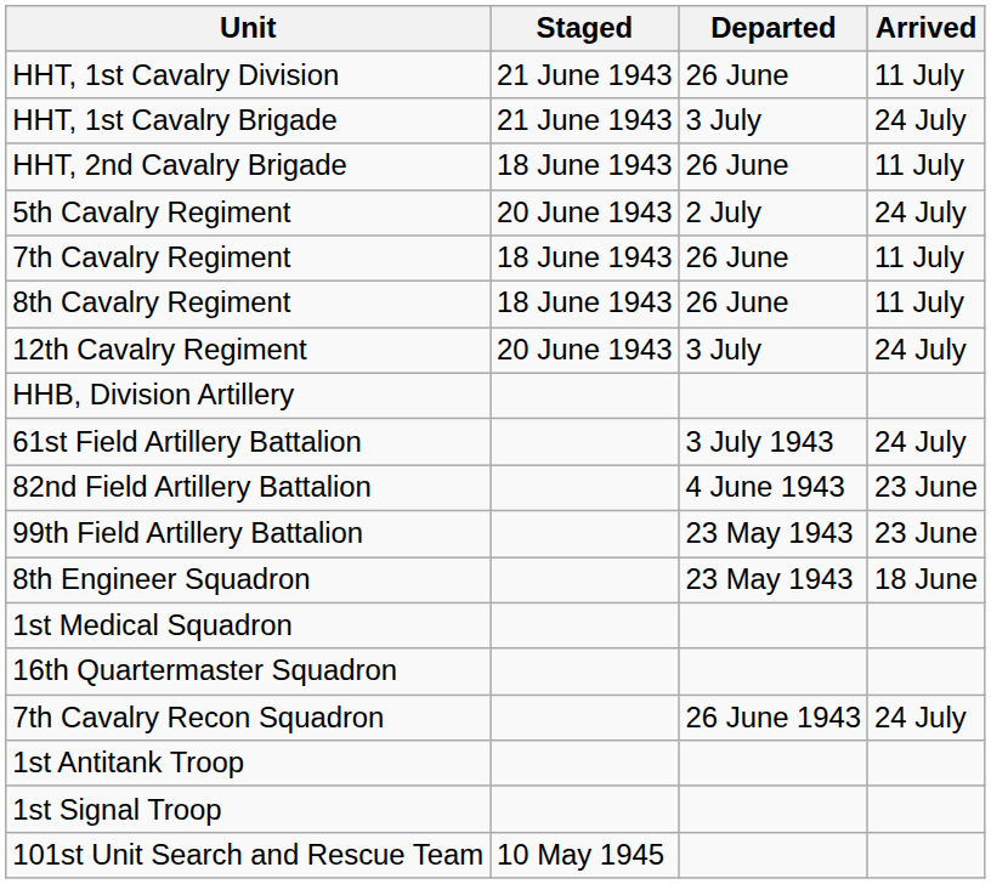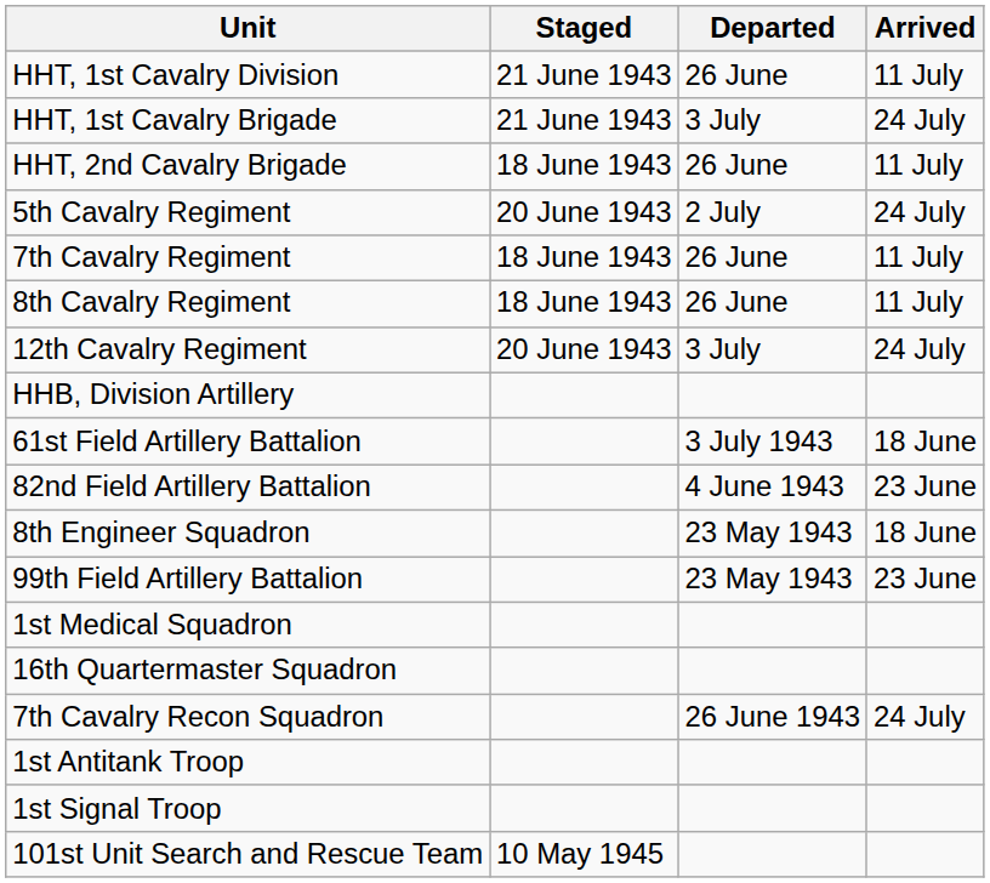61st Field Artillery Battalion | Arrived: 24 July -> 18 June
rows swapped: 99th Field Artillery Battalion <-> 8th Engineer Squadron
